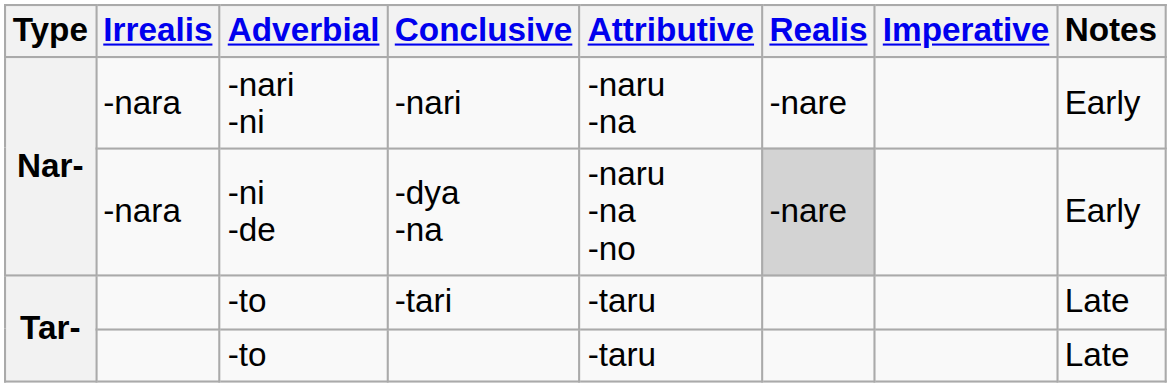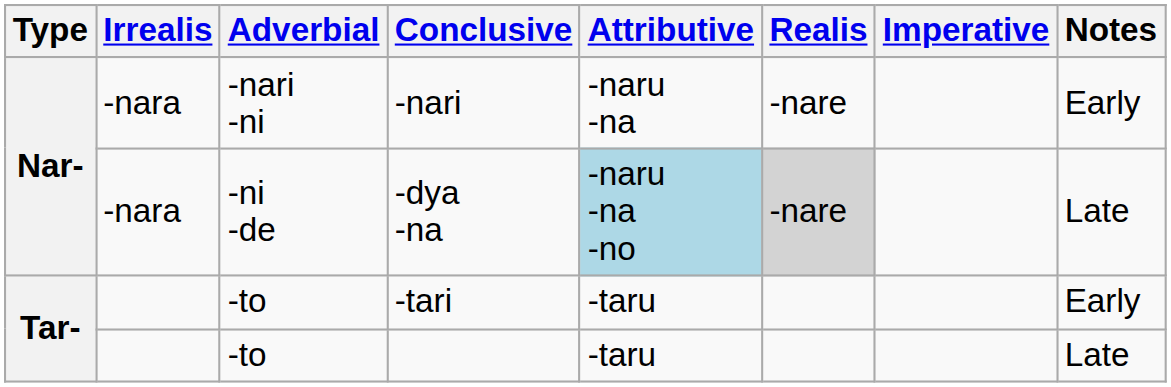-dya -na | Attributive: no background -> lightblue background
-dya -na | Notes: Early -> Late
-tari | Notes: Late -> Early
